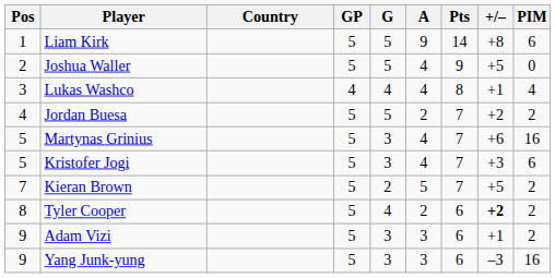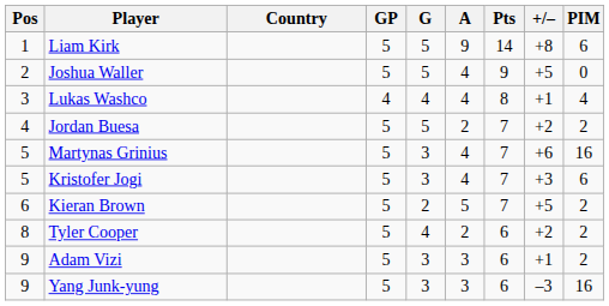Kieran Brown | Pos: 7 -> 6
Tyler Cooper | +/–: bold -> normal
